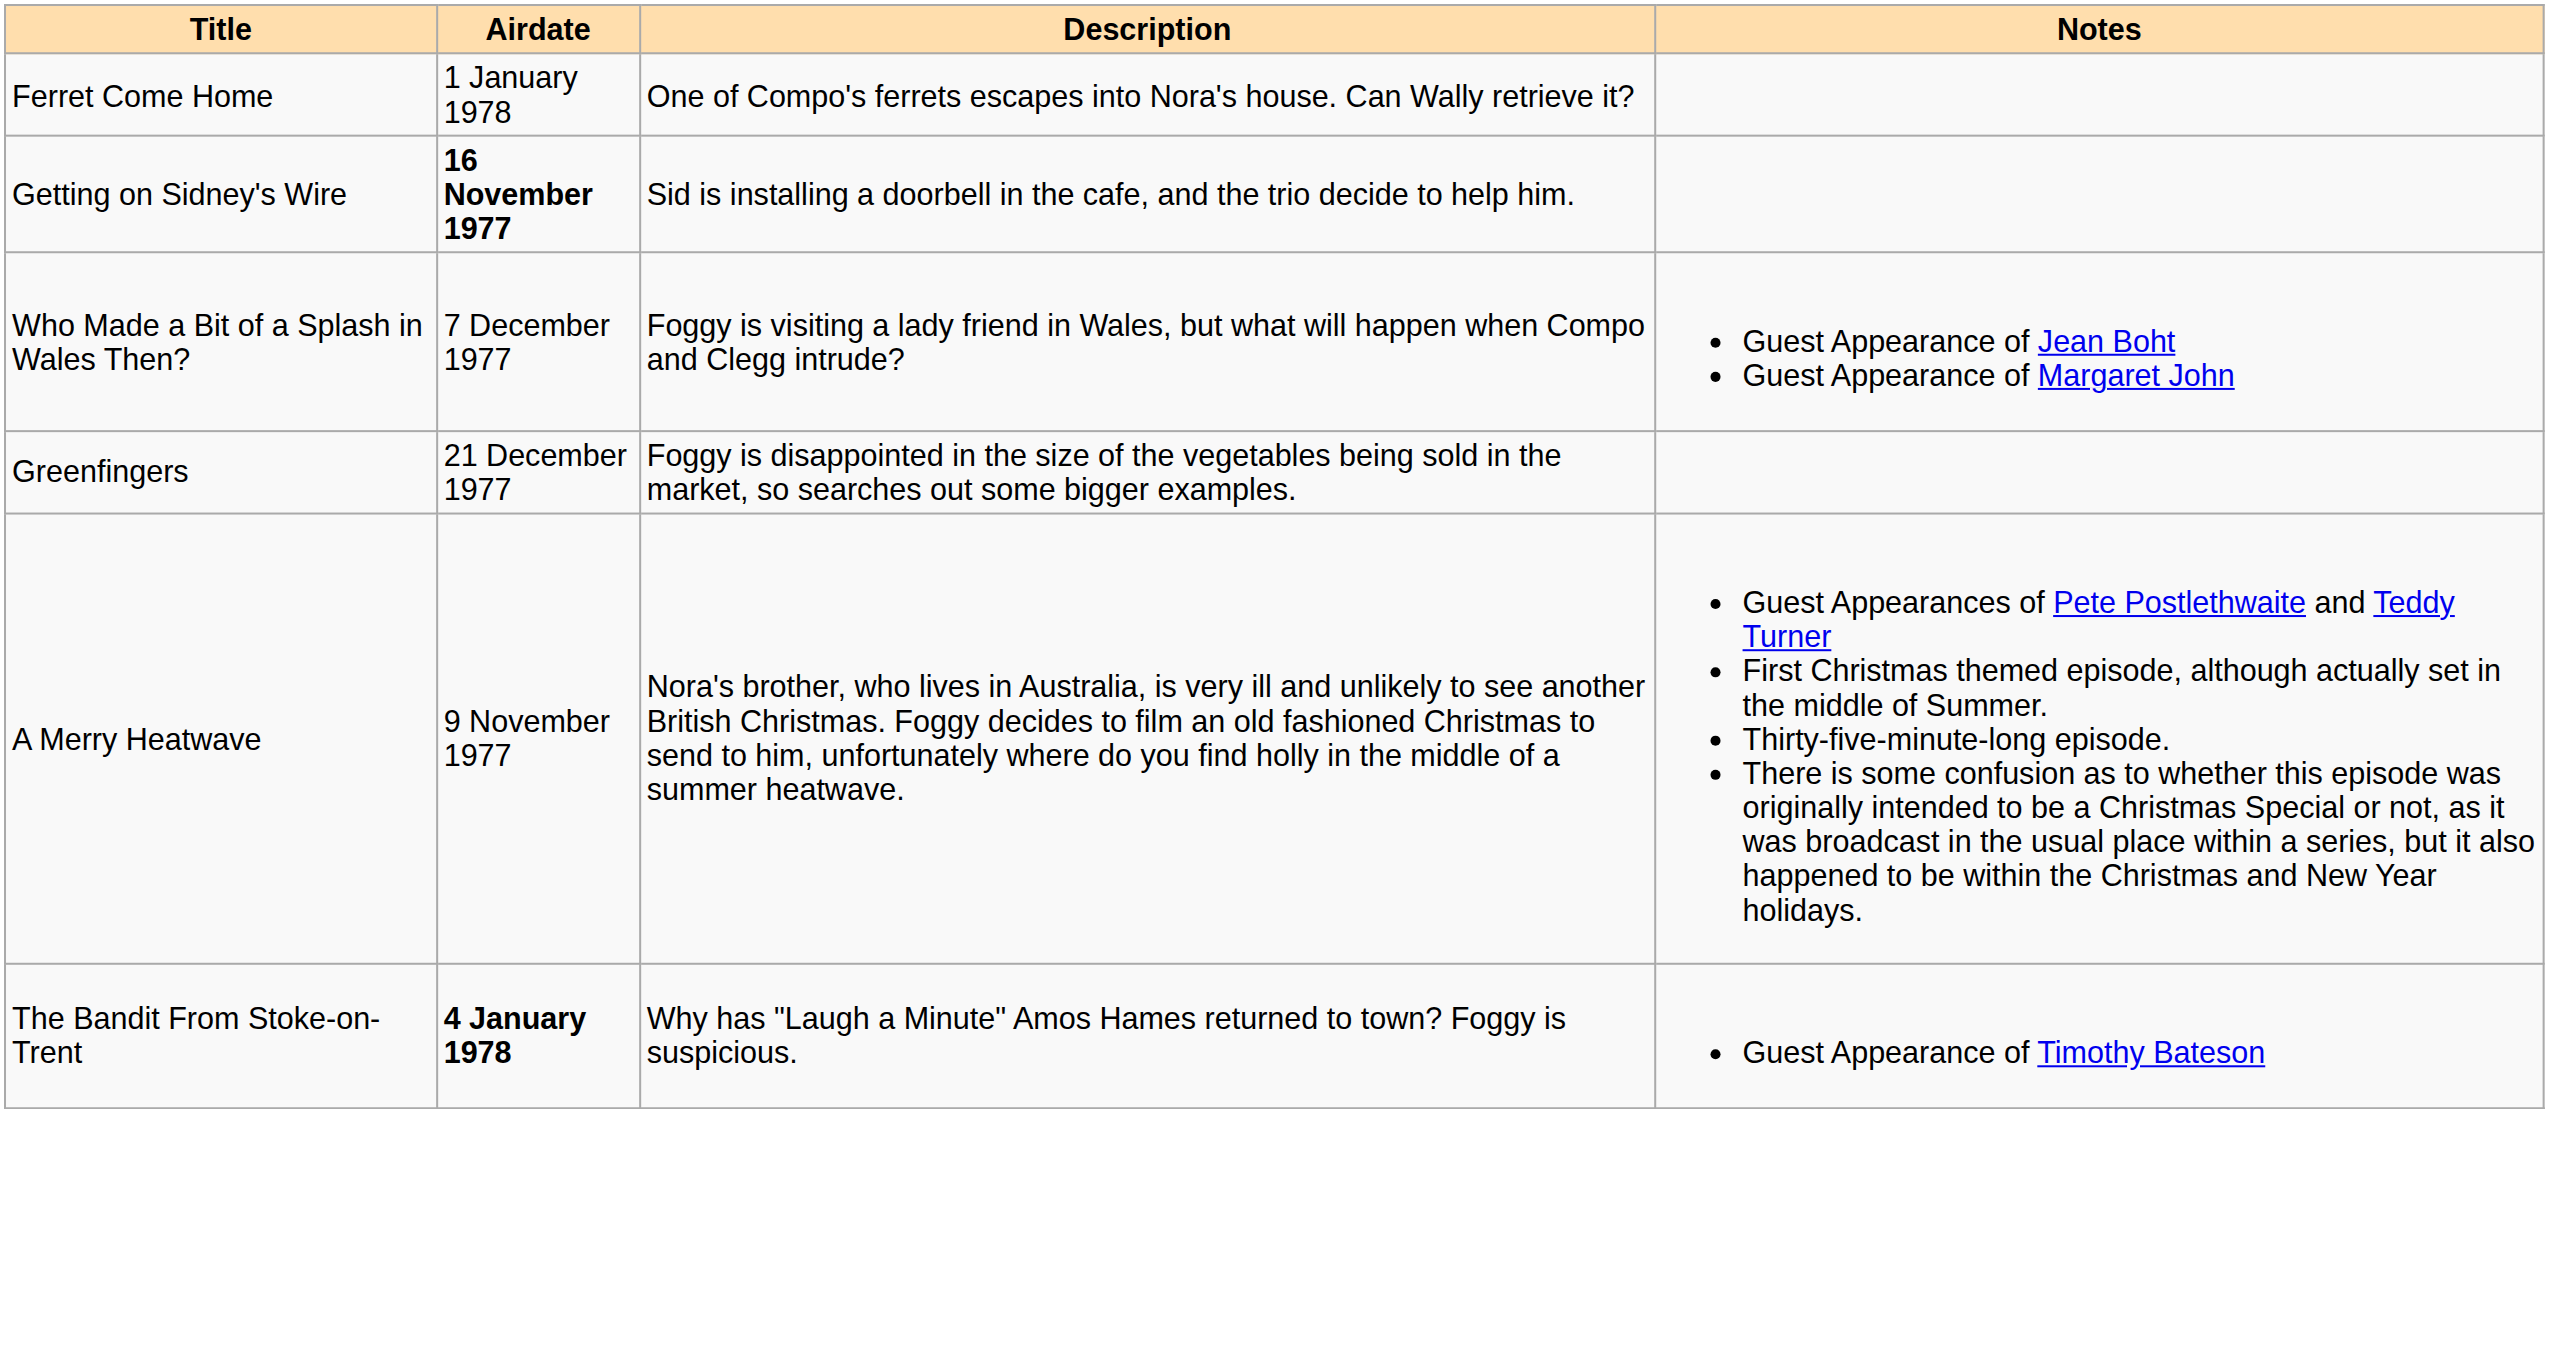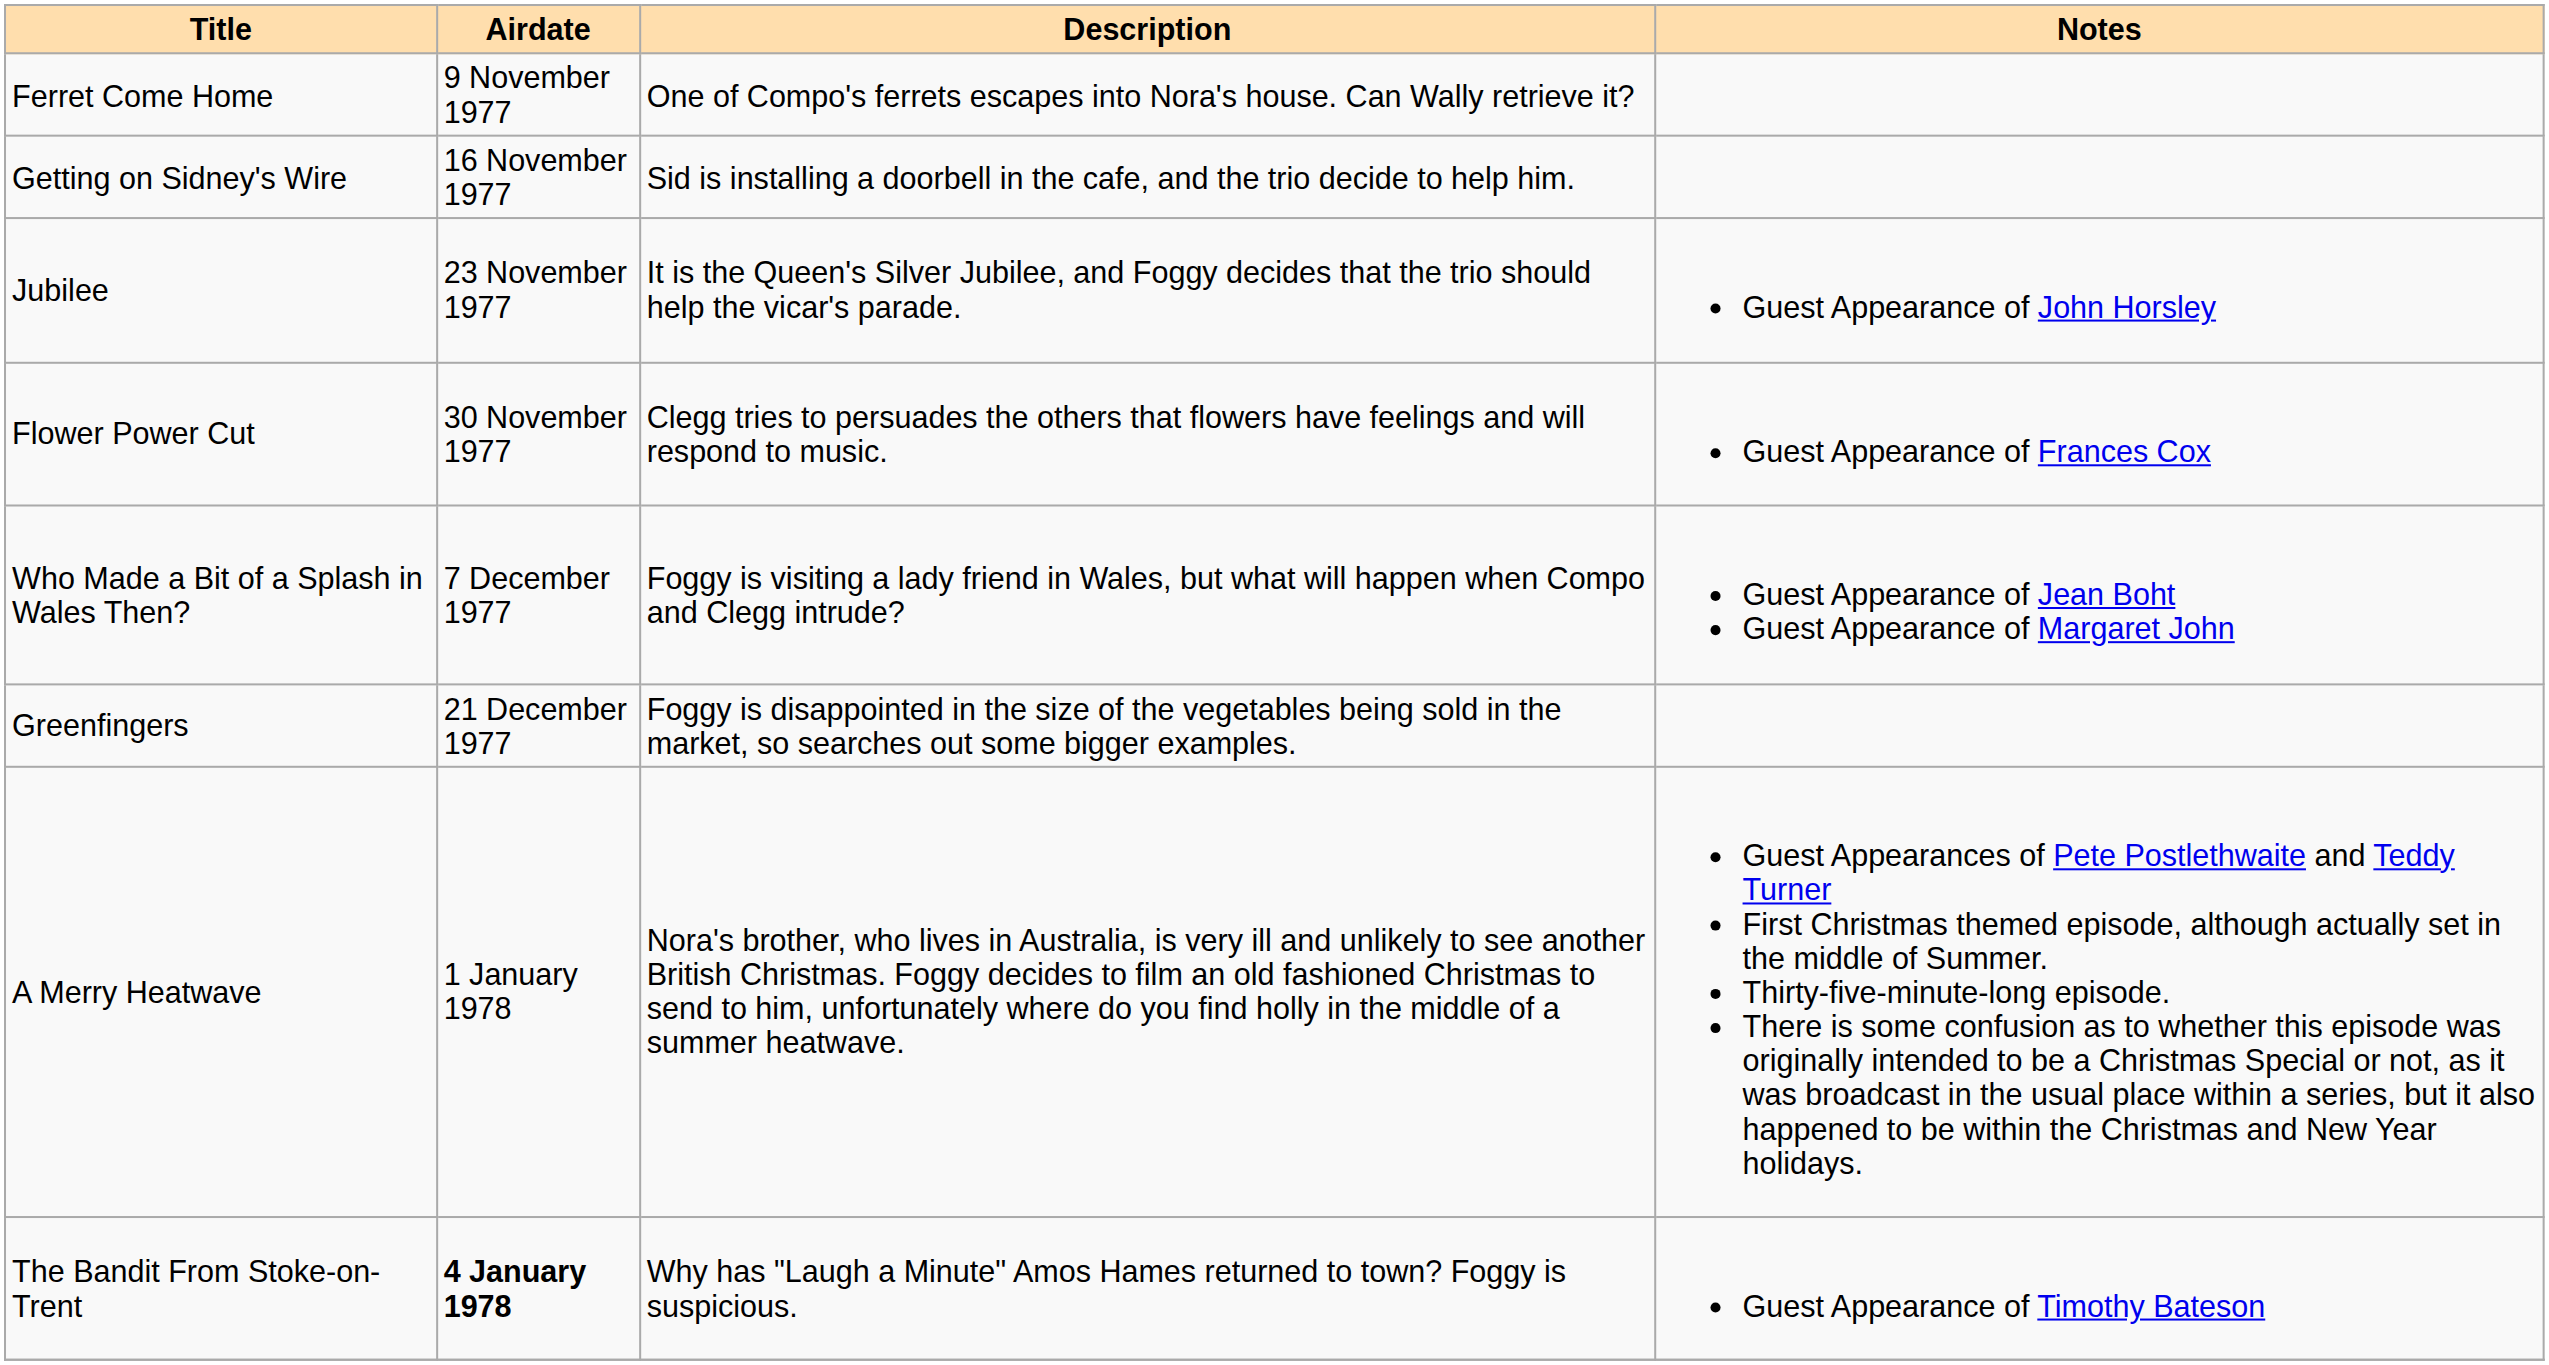Ferret Come Home | Airdate: 1 January 1978 -> 9 November 1977
Getting on Sidney's Wire | Airdate: bold -> normal
+ row: Jubilee | 23 November 1977 | It is the Queen's Silver Jubilee, and Foggy decides that the trio should help the vicar's parade. | Guest Appearance of John Horsley
+ row: Flower Power Cut | 30 November 1977 | Clegg tries to persuades the others that flowers have feelings and will respond to music. | Guest Appearance of Frances Cox
A Merry Heatwave | Airdate: 9 November 1977 -> 1 January 1978
